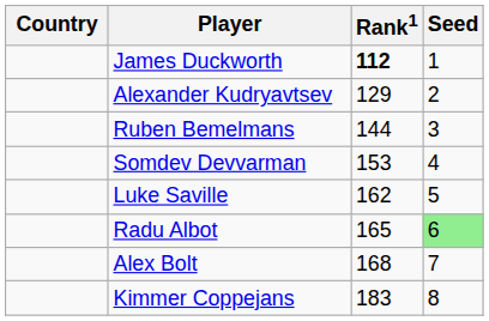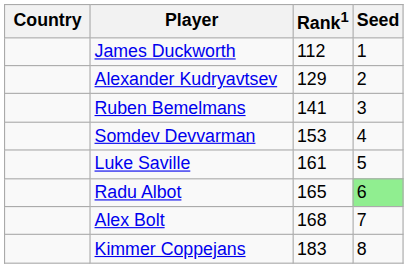James Duckworth | Rank1: bold -> normal
Ruben Bemelmans | Rank1: 144 -> 141
Luke Saville | Rank1: 162 -> 161
